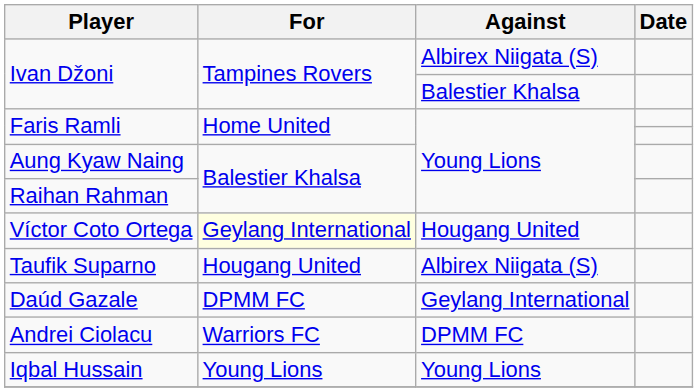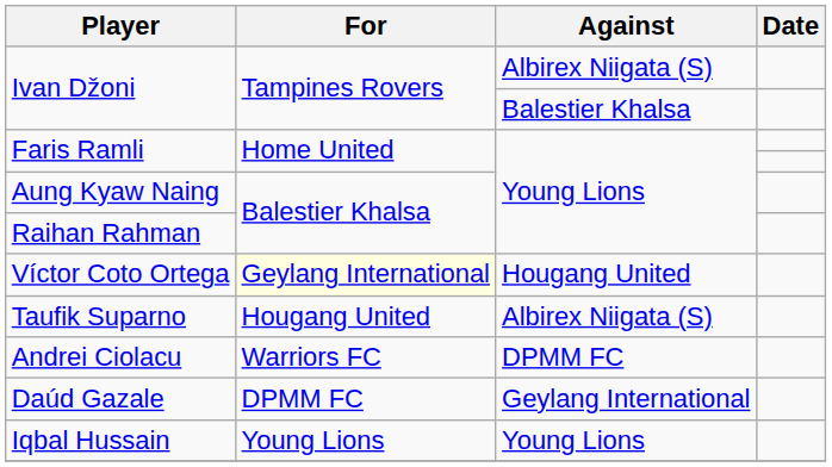rows swapped: Andrei Ciolacu <-> Daúd Gazale
